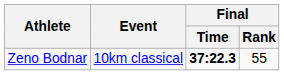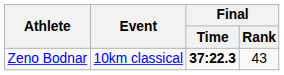Zeno Bodnar | Final / Rank: 55 -> 43
